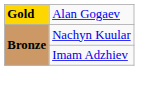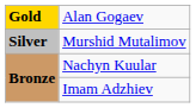+ row: Silver | Murshid Mutalimov
